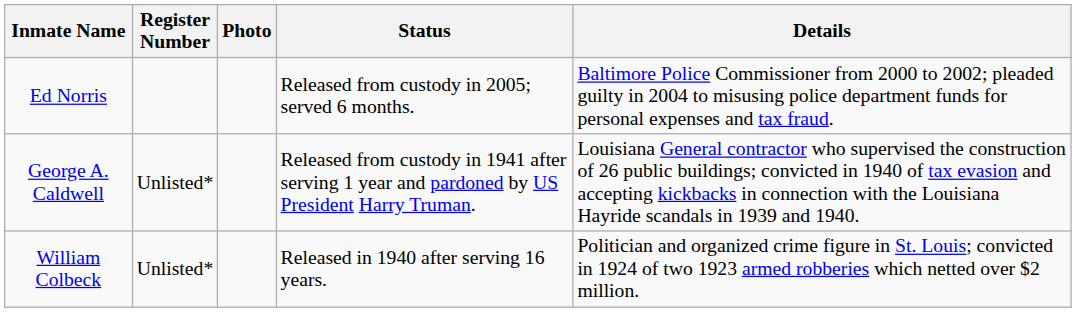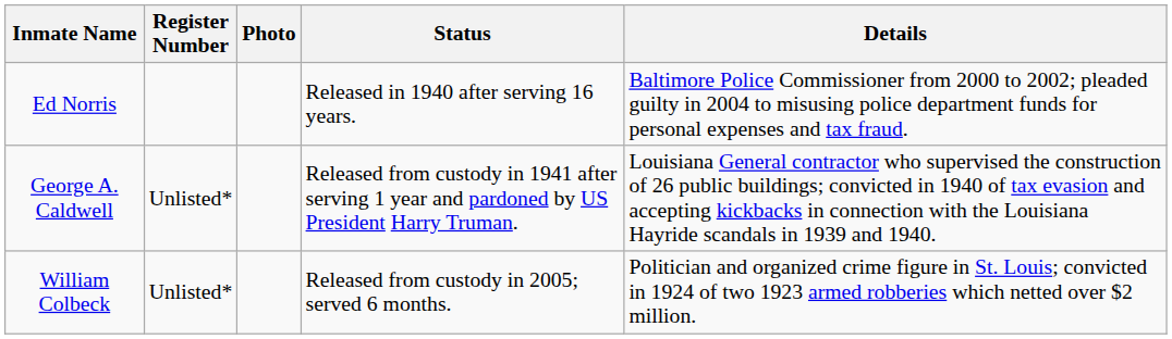Ed Norris | Status: Released from custody in 2005; served 6 months. -> Released in 1940 after serving 16 years.
William Colbeck | Status: Released in 1940 after serving 16 years. -> Released from custody in 2005; served 6 months.
